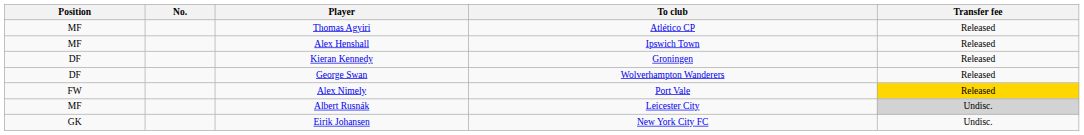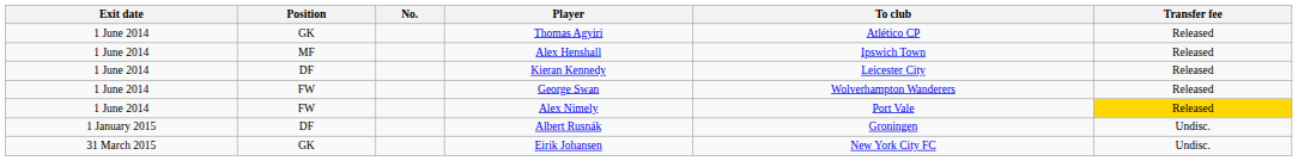+ column: Exit date | 1 June 2014 | 1 June 2014 | 1 June 2014 | 1 June 2014 | 1 June 2014 | 1 January 2015 | 31 March 2015
Thomas Agyiri | Position: MF -> GK
Kieran Kennedy | To club: Groningen -> Leicester City
George Swan | Position: DF -> FW
Albert Rusnák | Position: MF -> DF
Albert Rusnák | To club: Leicester City -> Groningen
Albert Rusnák | Transfer fee: lightgrey background -> no background
